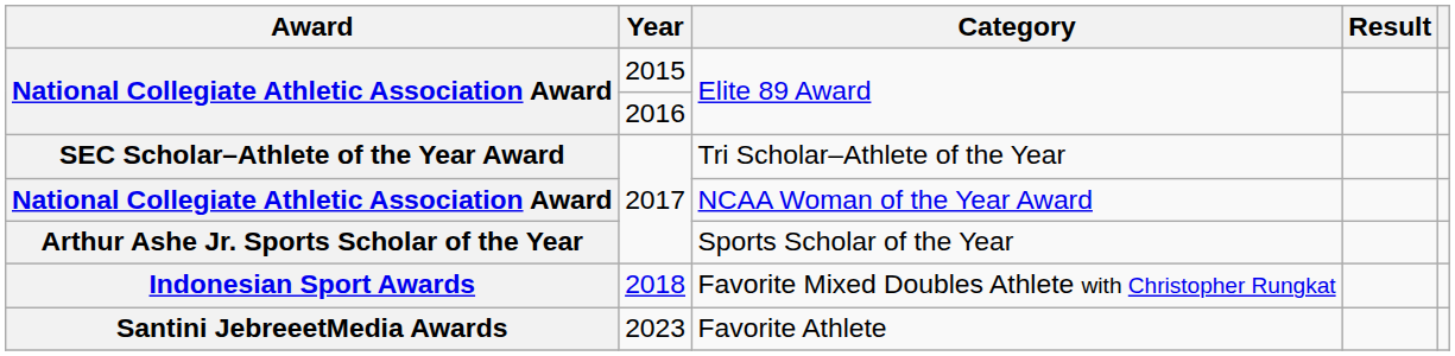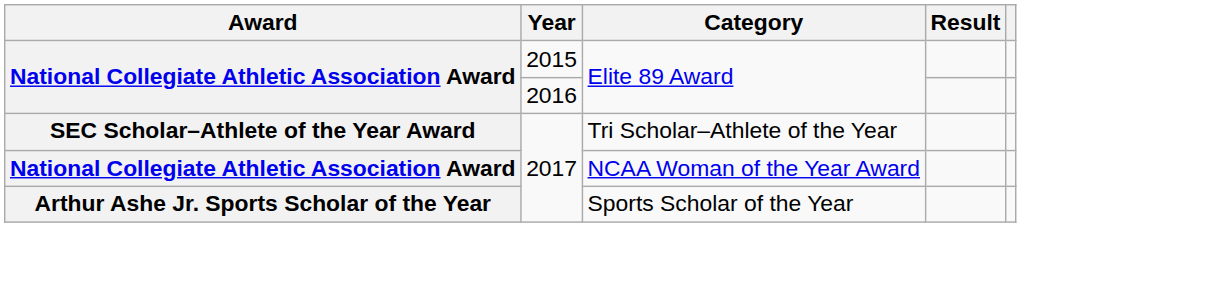- row: Indonesian Sport Awards | 2018 | Favorite Mixed Doubles Athlete with Christopher Rungkat
- row: Santini JebreeetMedia Awards | 2023 | Favorite Athlete
